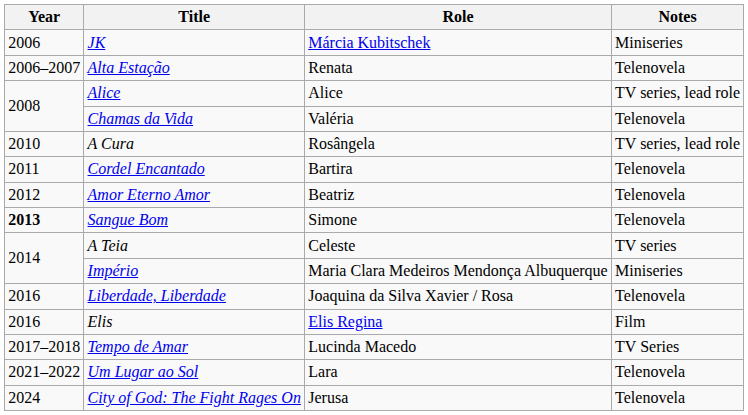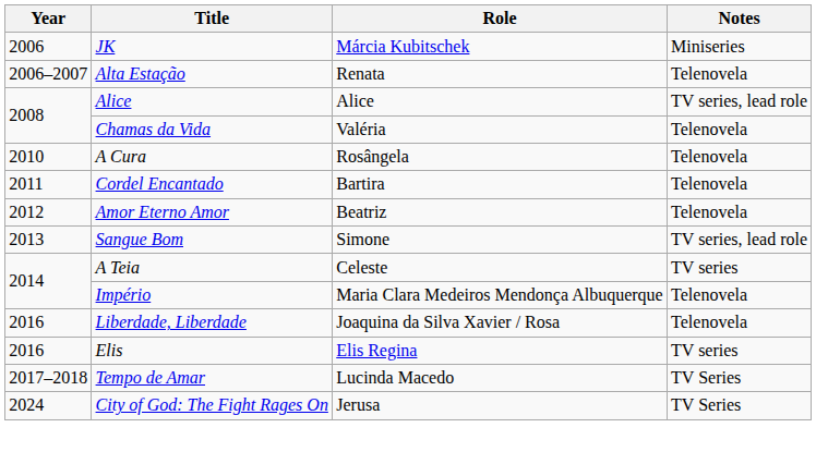A Cura | Notes: TV series, lead role -> Telenovela
Sangue Bom | Year: bold -> normal
Sangue Bom | Notes: Telenovela -> TV series, lead role
Império | Notes: Miniseries -> Telenovela
Elis | Notes: Film -> TV series
- row: 2021–2022 | Um Lugar ao Sol | Lara | Telenovela
City of God: The Fight Rages On | Notes: Telenovela -> TV Series
